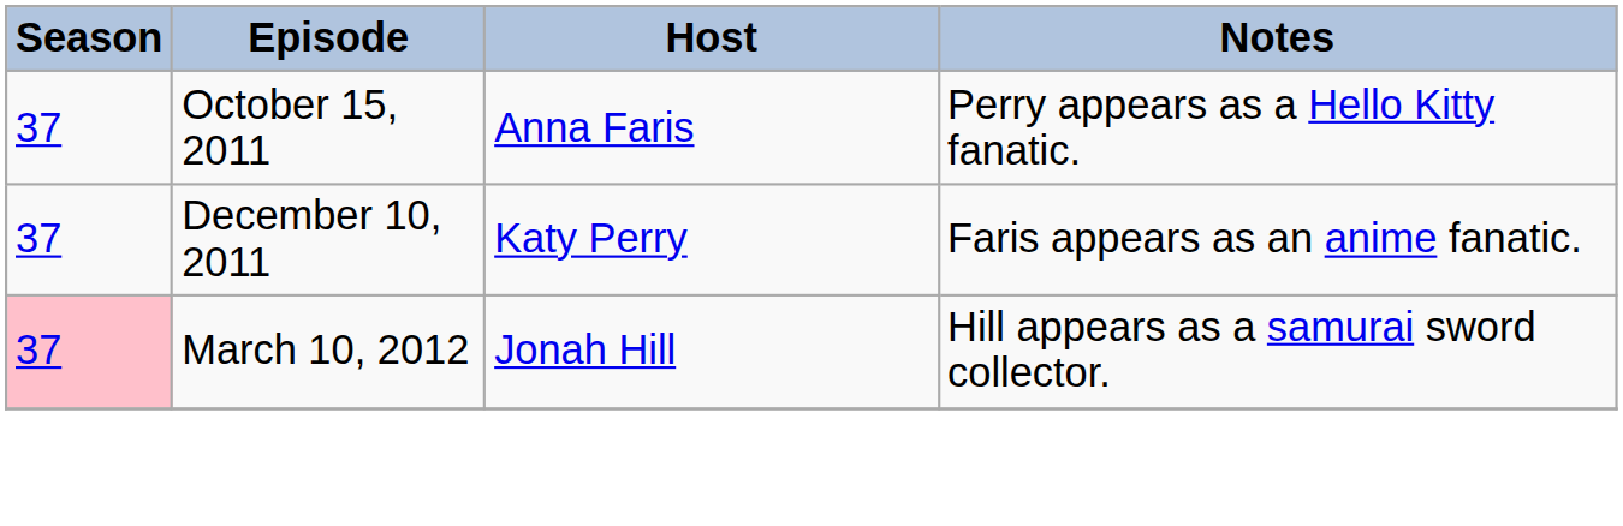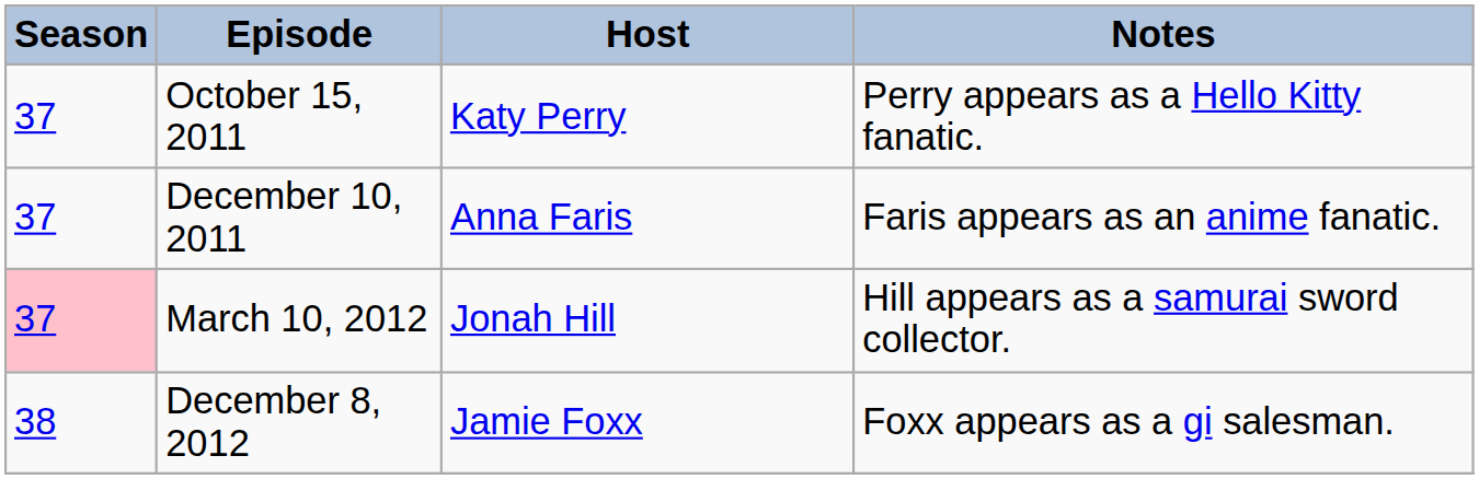October 15, 2011 | Host: Anna Faris -> Katy Perry
December 10, 2011 | Host: Katy Perry -> Anna Faris
+ row: 38 | December 8, 2012 | Jamie Foxx | Foxx appears as a gi salesman.
